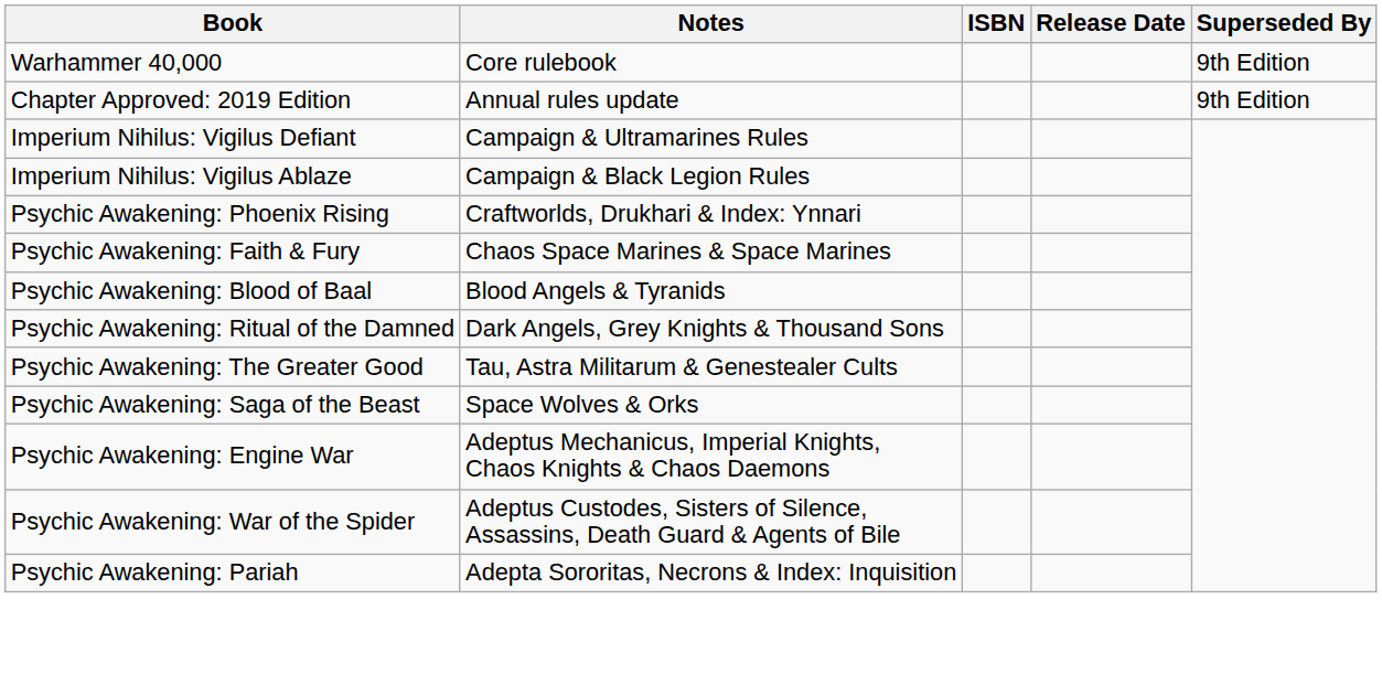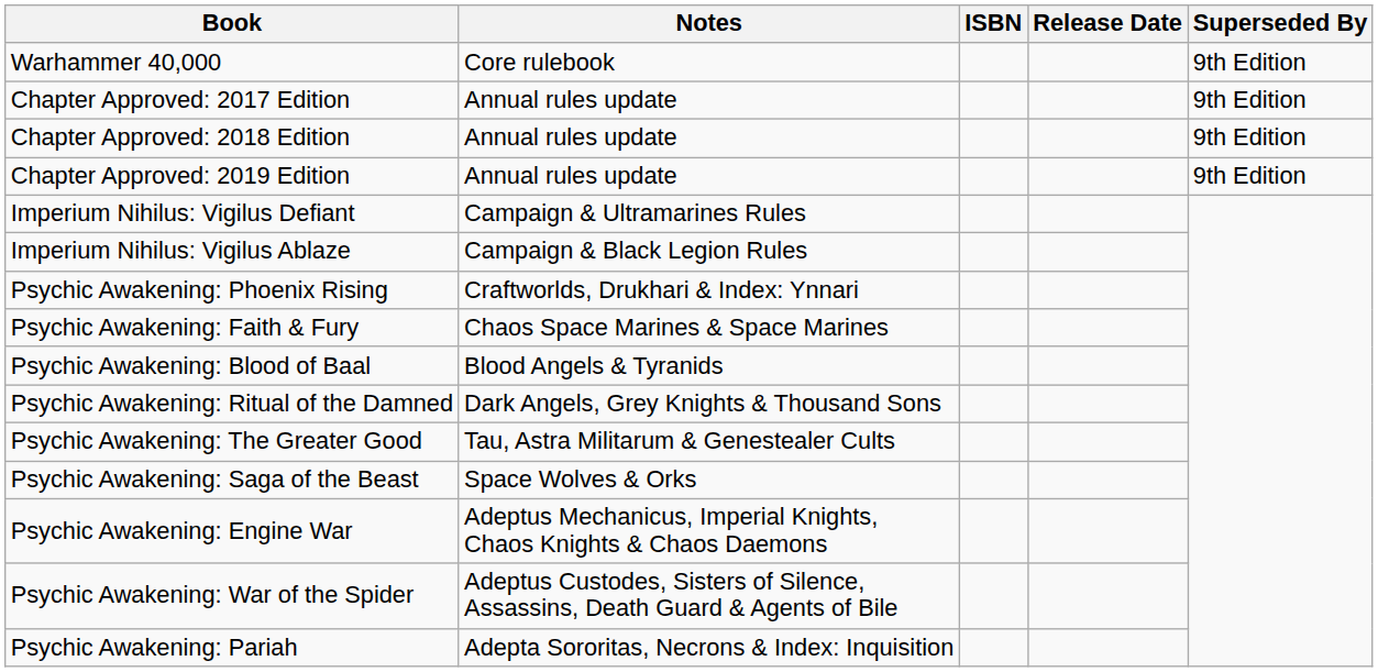+ row: Chapter Approved: 2017 Edition | Annual rules update | 9th Edition
+ row: Chapter Approved: 2018 Edition | Annual rules update | 9th Edition
